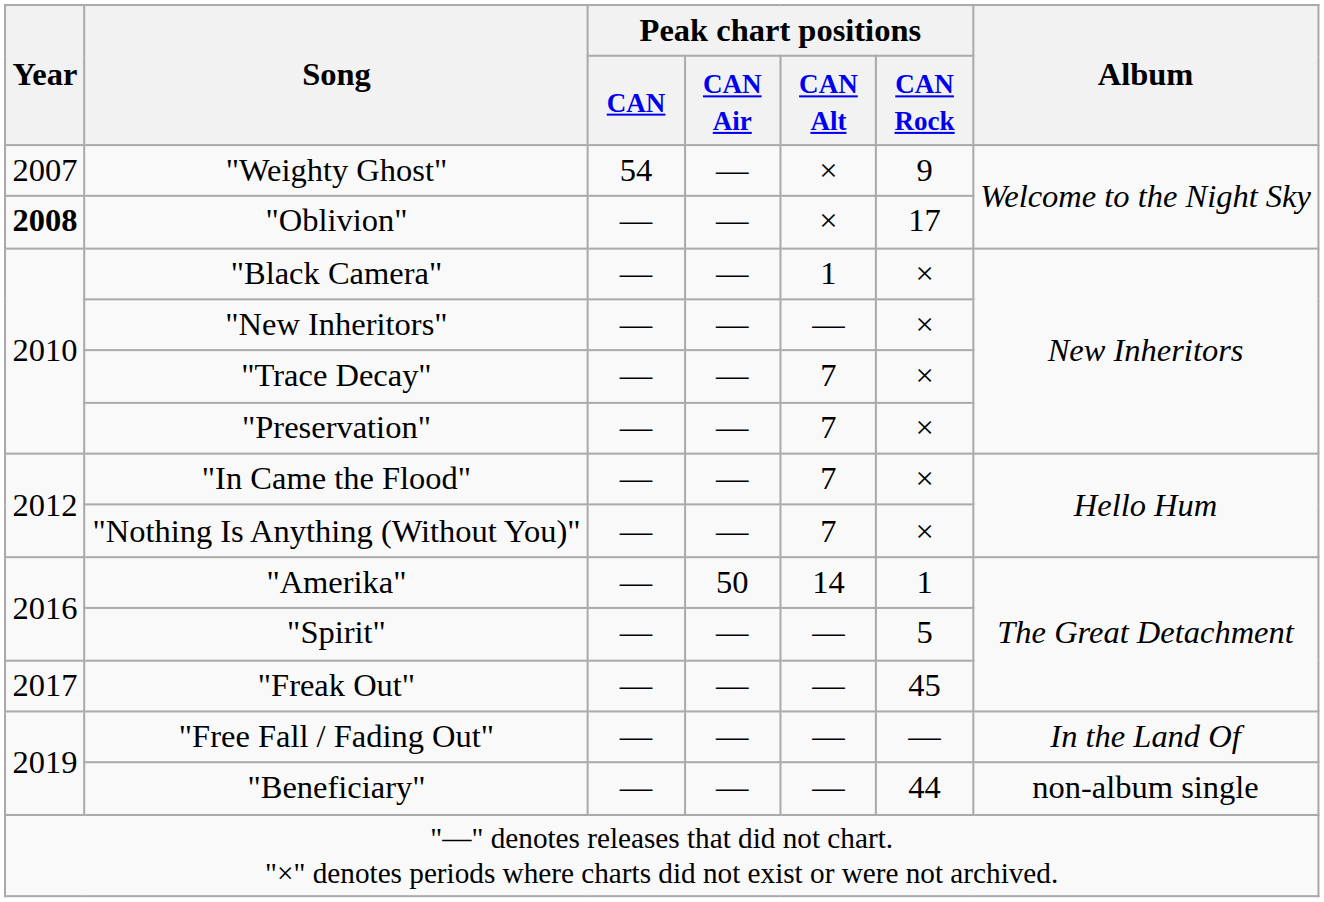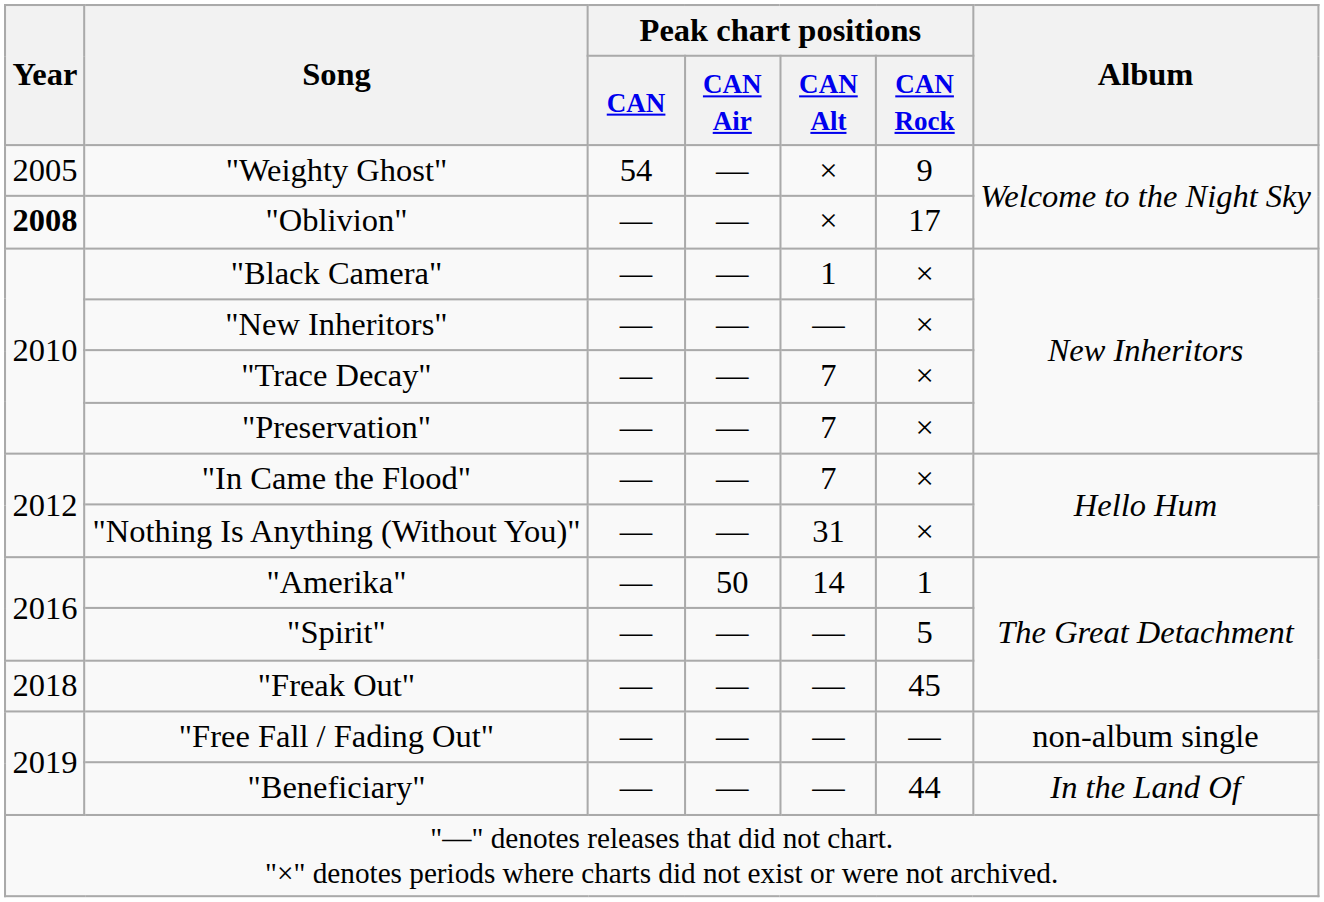"Weighty Ghost" | Year: 2007 -> 2005
"Nothing Is Anything (Without You)" | Peak chart positions / CAN Alt: 7 -> 31
"Freak Out" | Year: 2017 -> 2018
"Free Fall / Fading Out" | Album: In the Land Of -> non-album single
"Beneficiary" | Album: non-album single -> In the Land Of
